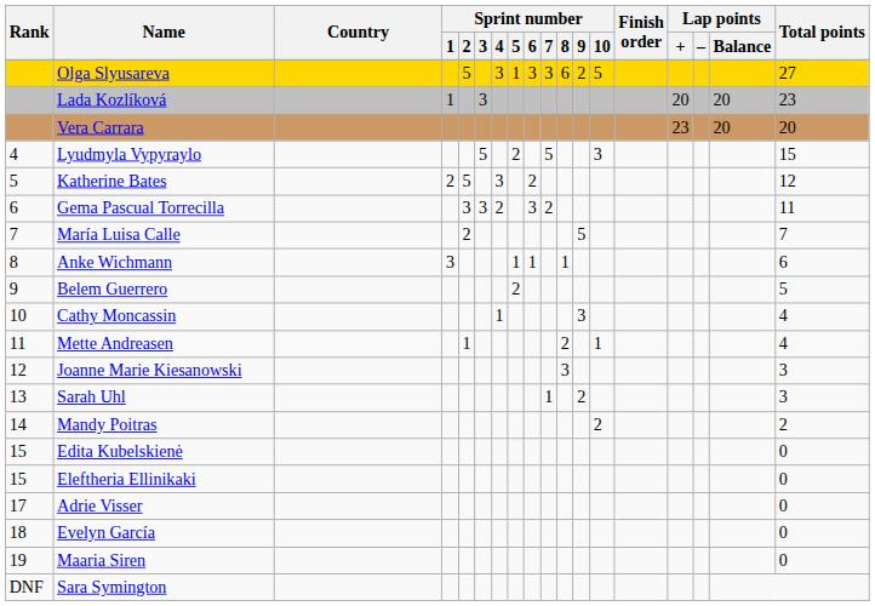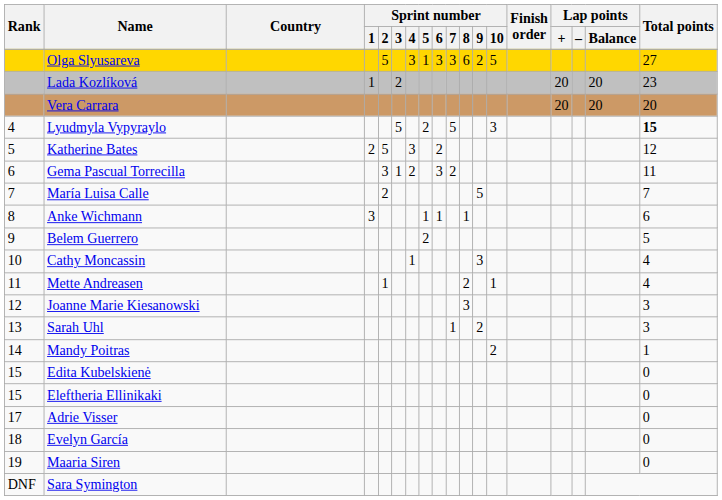Lada Kozlíková | Sprint number / 3: 3 -> 2
Vera Carrara | Lap points / +: 23 -> 20
Lyudmyla Vypyraylo | Total points: normal -> bold
Gema Pascual Torrecilla | Sprint number / 3: 3 -> 1
Mandy Poitras | Total points: 2 -> 1
